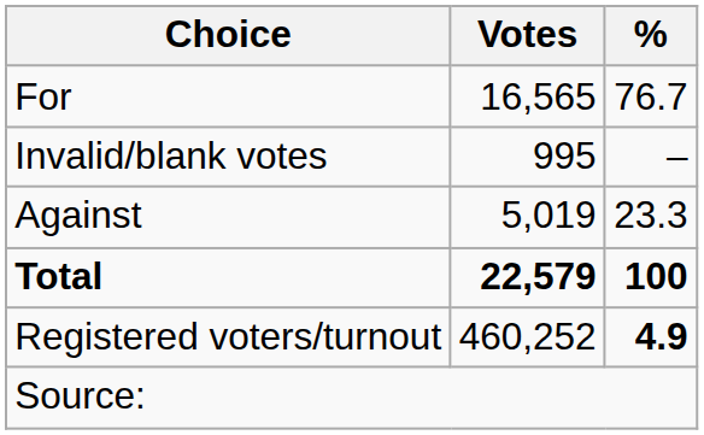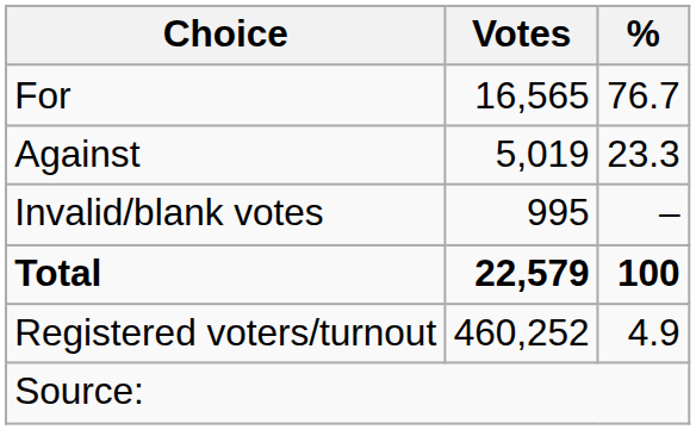rows swapped: Against <-> Invalid/blank votes
Registered voters/turnout | %: bold -> normal
